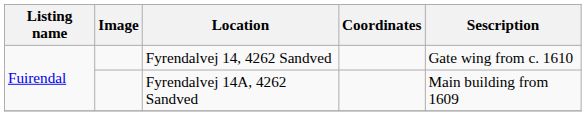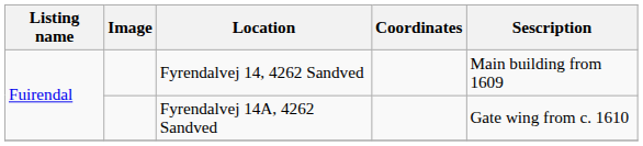Fyrendalvej 14, 4262 Sandved | Sescription: Gate wing from c. 1610 -> Main building from 1609
Fyrendalvej 14A, 4262 Sandved | Sescription: Main building from 1609 -> Gate wing from c. 1610
